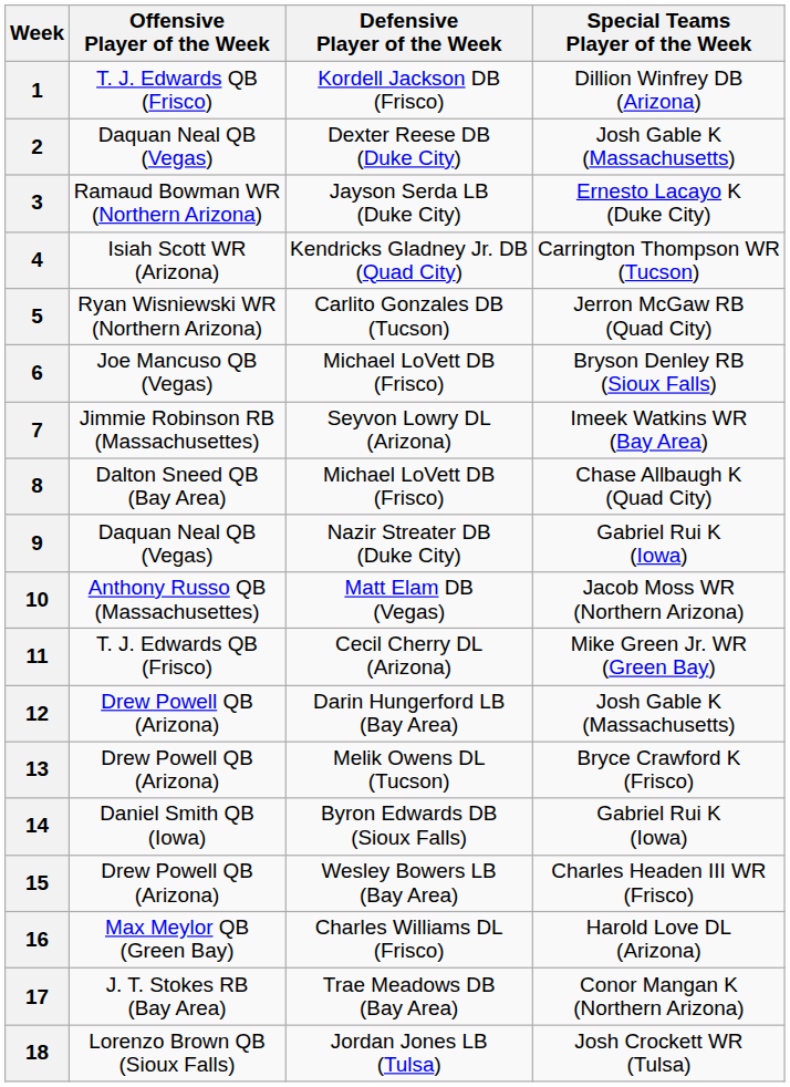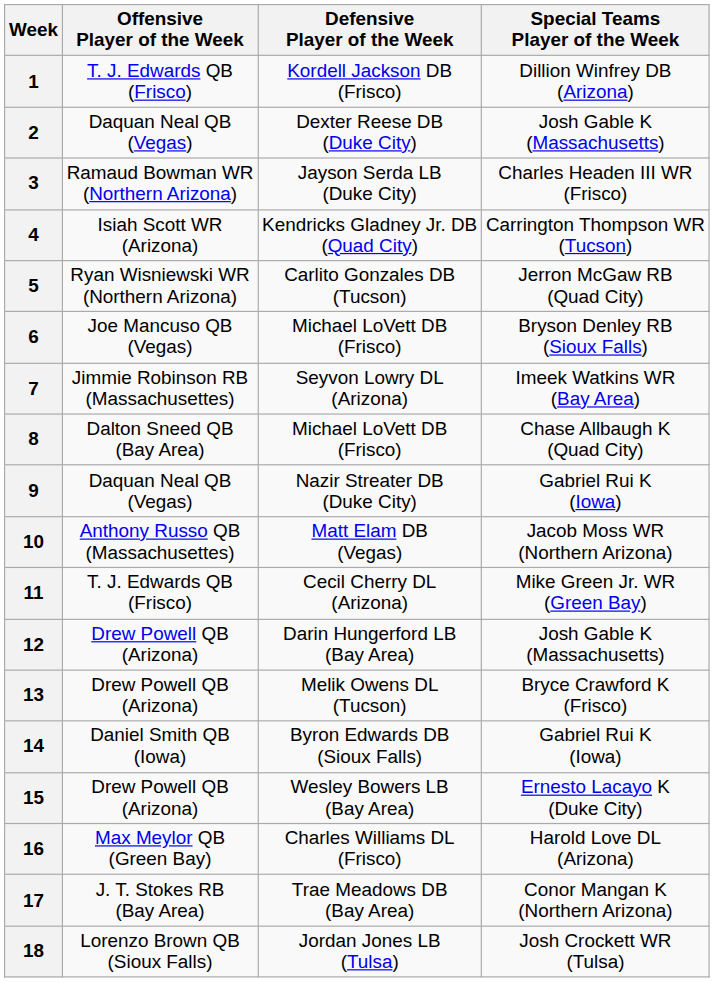3 | Special Teams Player of the Week: Ernesto Lacayo K (Duke City) -> Charles Headen III WR (Frisco)
15 | Special Teams Player of the Week: Charles Headen III WR (Frisco) -> Ernesto Lacayo K (Duke City)
